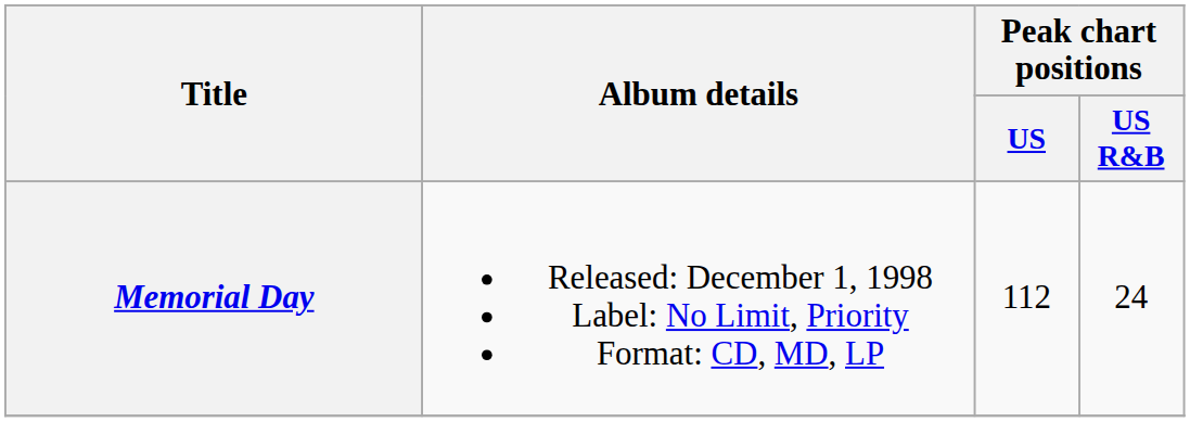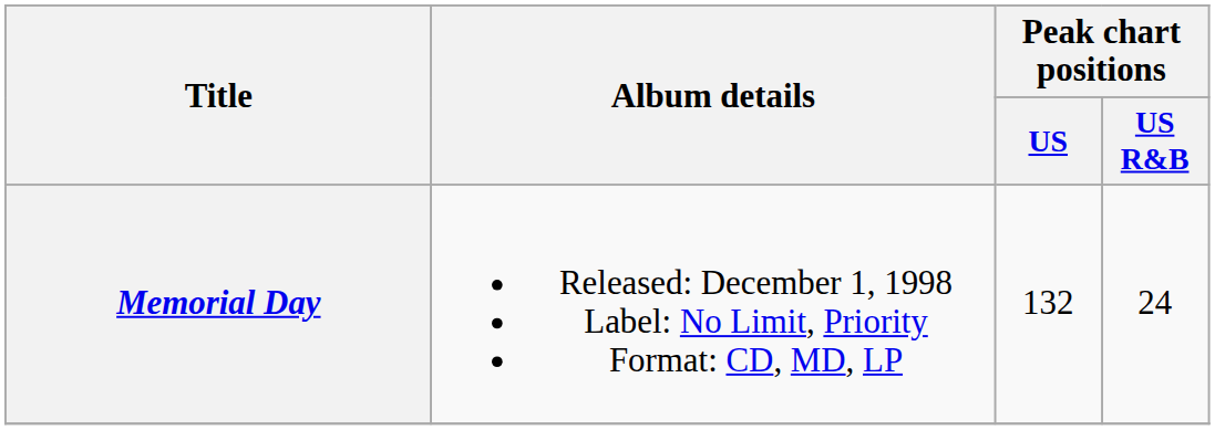Memorial Day | Peak chart positions / US: 112 -> 132
